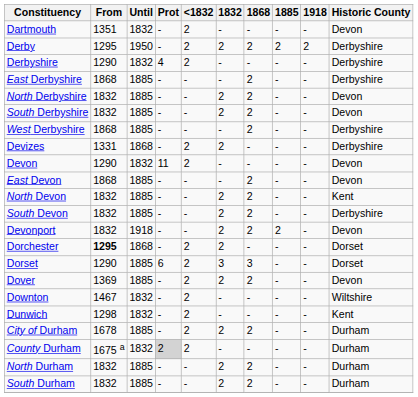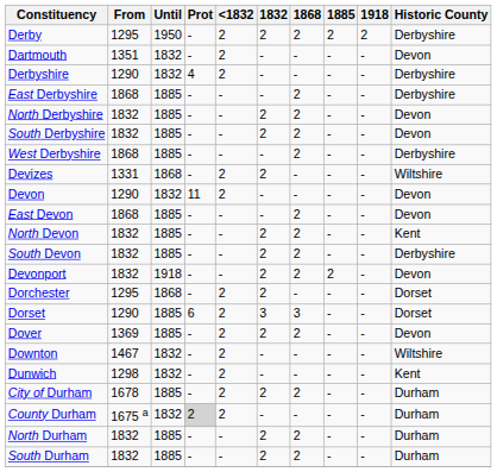rows swapped: Dartmouth <-> Derby
Devizes | Historic County: Derbyshire -> Wiltshire
Dorchester | From: bold -> normal
